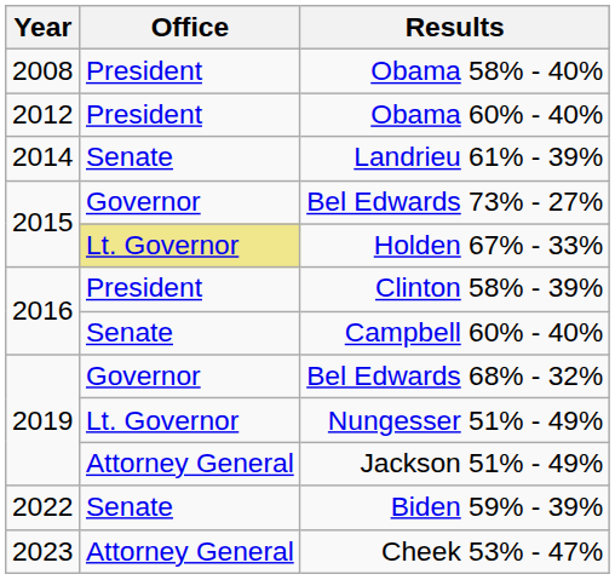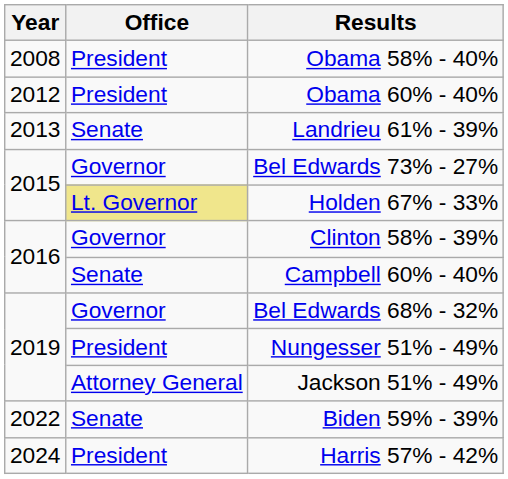Landrieu 61% - 39% | Year: 2014 -> 2013
Clinton 58% - 39% | Office: President -> Governor
Nungesser 51% - 49% | Office: Lt. Governor -> President
- row: 2023 | Attorney General | Cheek 53% - 47%
+ row: 2024 | President | Harris 57% - 42%
